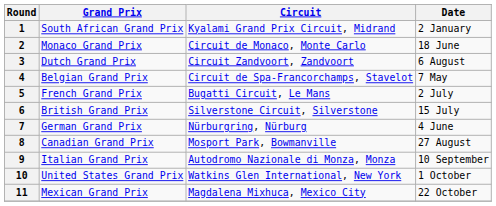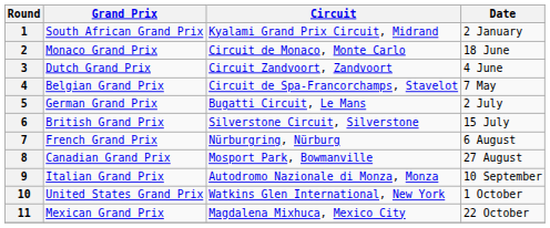3 | Date: 6 August -> 4 June
5 | Grand Prix: French Grand Prix -> German Grand Prix
7 | Grand Prix: German Grand Prix -> French Grand Prix
7 | Date: 4 June -> 6 August
